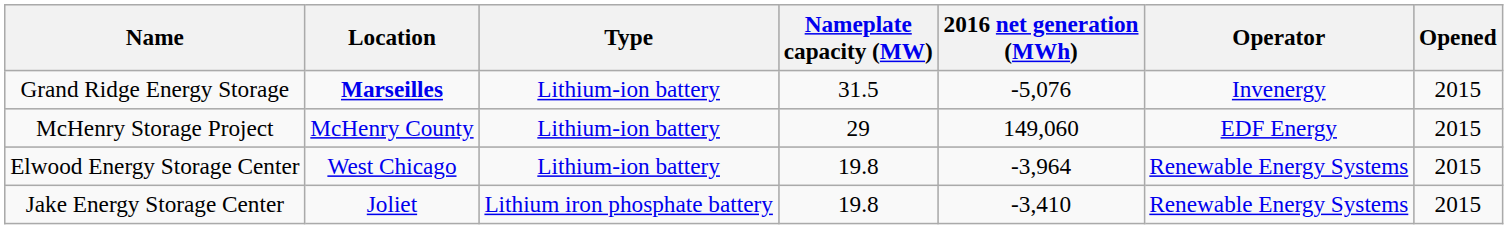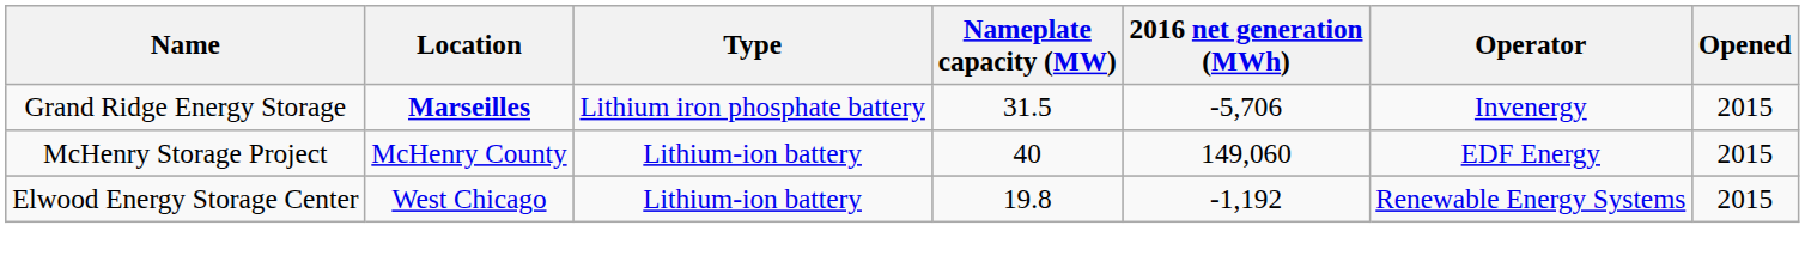Grand Ridge Energy Storage | Type: Lithium-ion battery -> Lithium iron phosphate battery
Grand Ridge Energy Storage | 2016 net generation (MWh): -5,076 -> -5,706
McHenry Storage Project | Nameplate capacity (MW): 29 -> 40
Elwood Energy Storage Center | 2016 net generation (MWh): -3,964 -> -1,192
- row: Jake Energy Storage Center | Joliet | Lithium iron phosphate battery | 19.8 | -3,410 | Renewable Energy Systems | 2015
